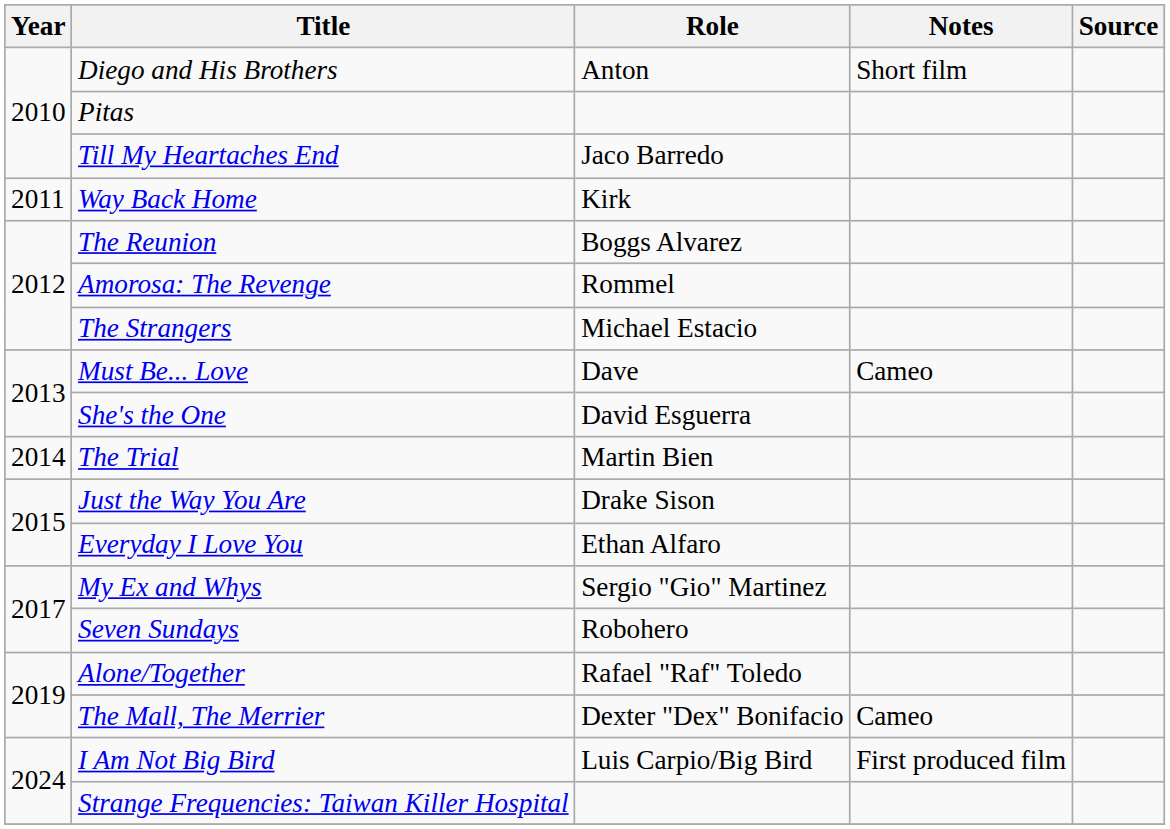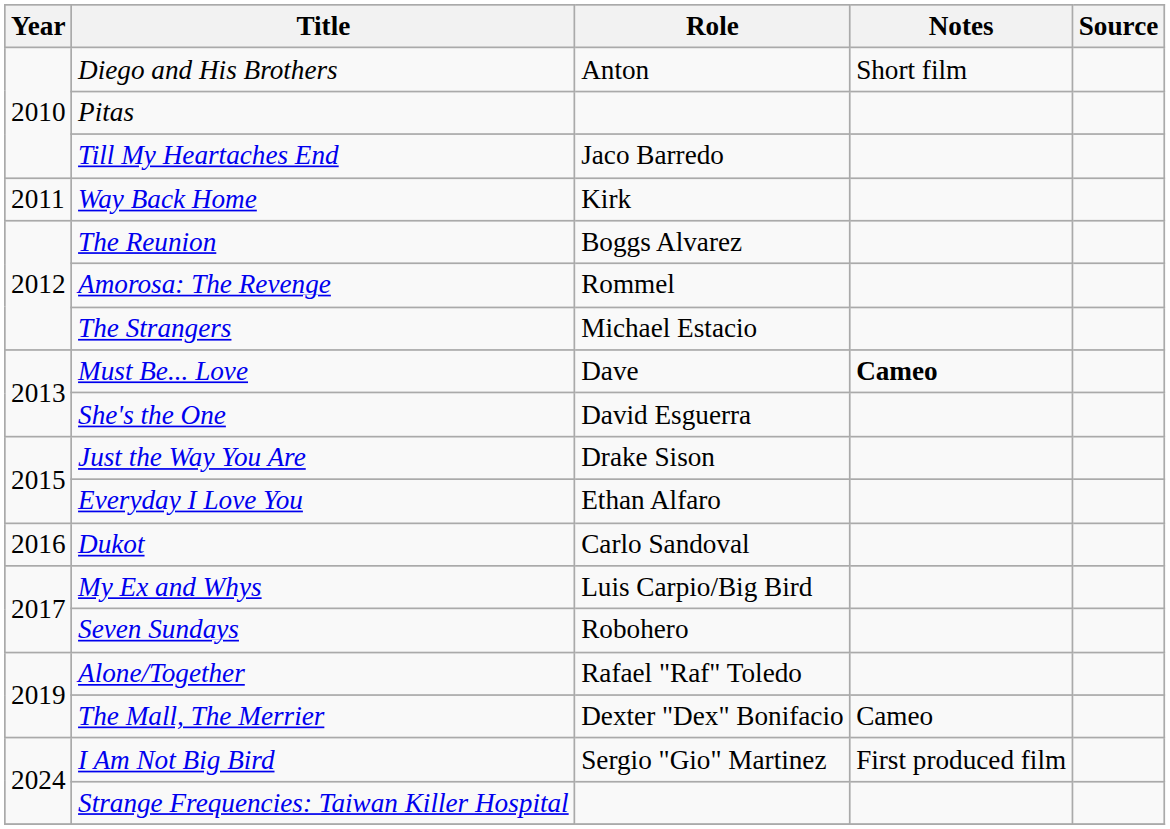Must Be... Love | Notes: normal -> bold
- row: 2014 | The Trial | Martin Bien
+ row: 2016 | Dukot | Carlo Sandoval
My Ex and Whys | Role: Sergio "Gio" Martinez -> Luis Carpio/Big Bird
I Am Not Big Bird | Role: Luis Carpio/Big Bird -> Sergio "Gio" Martinez
